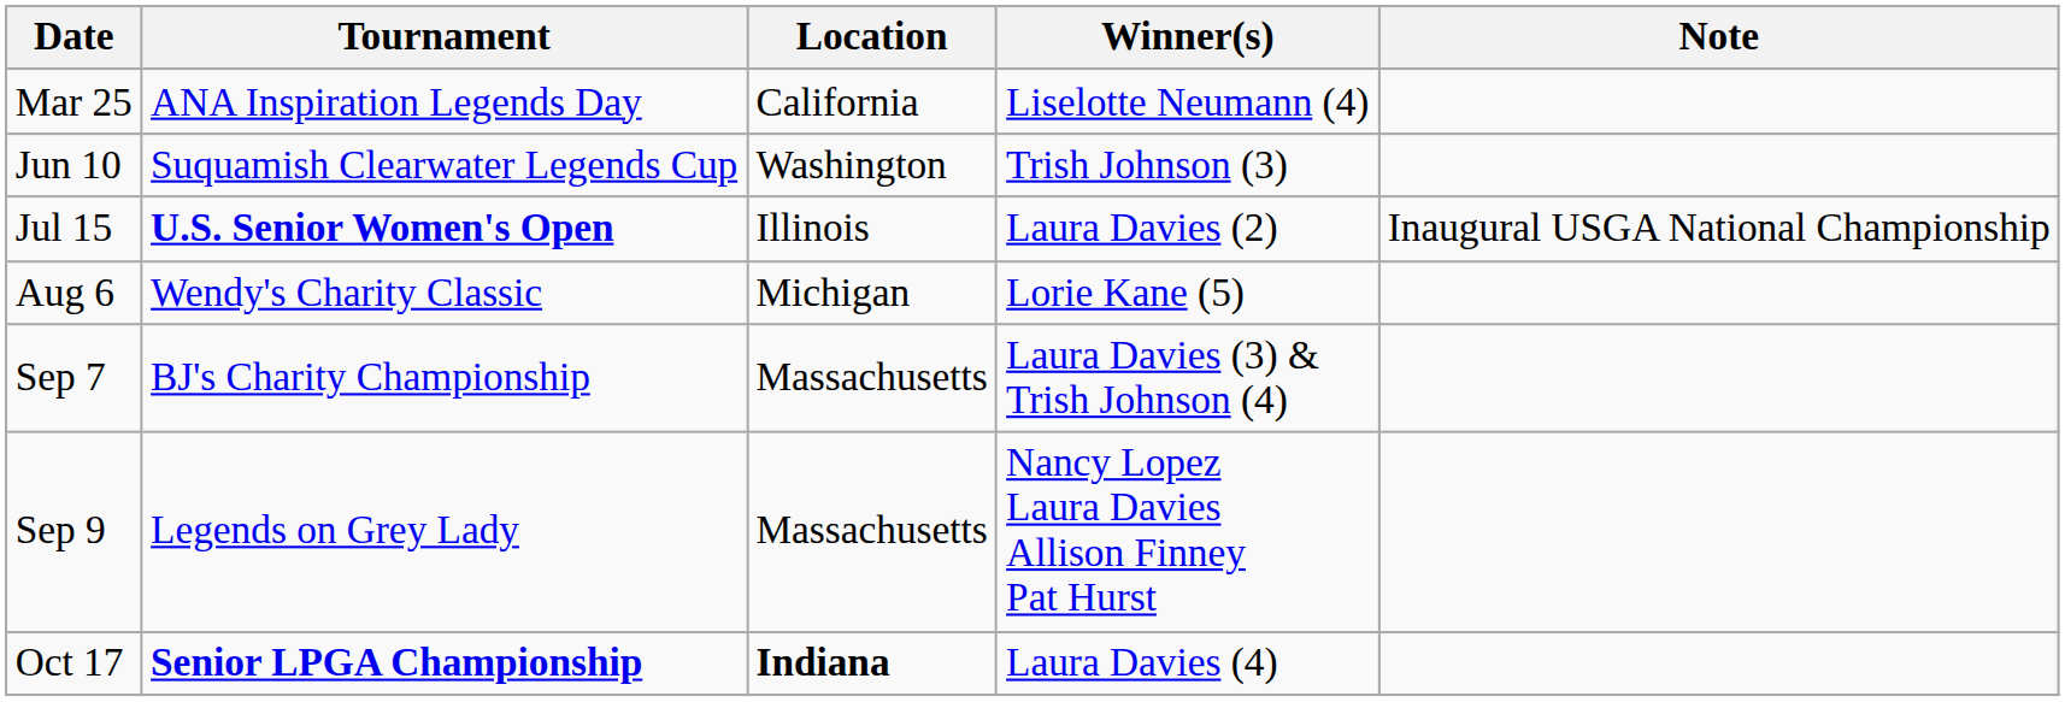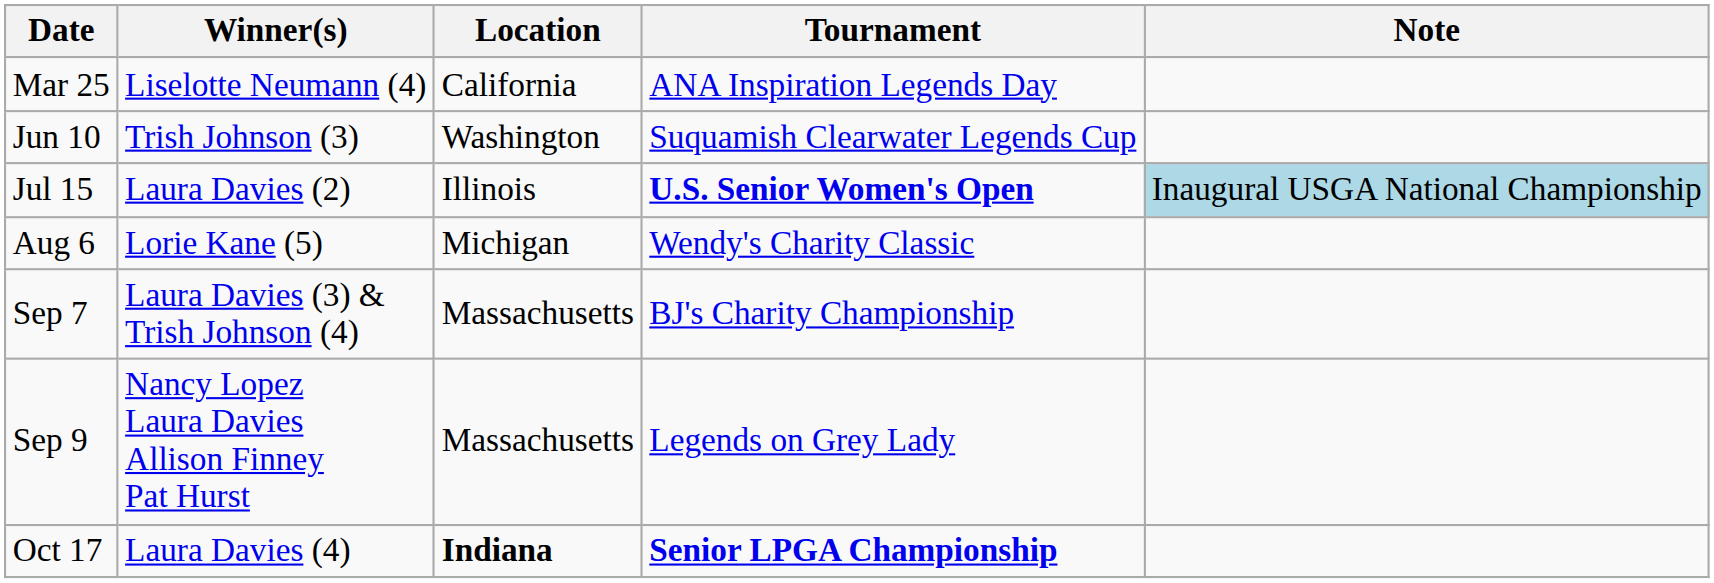columns swapped: Tournament <-> Winner(s)
Jul 15 | Note: no background -> lightblue background
